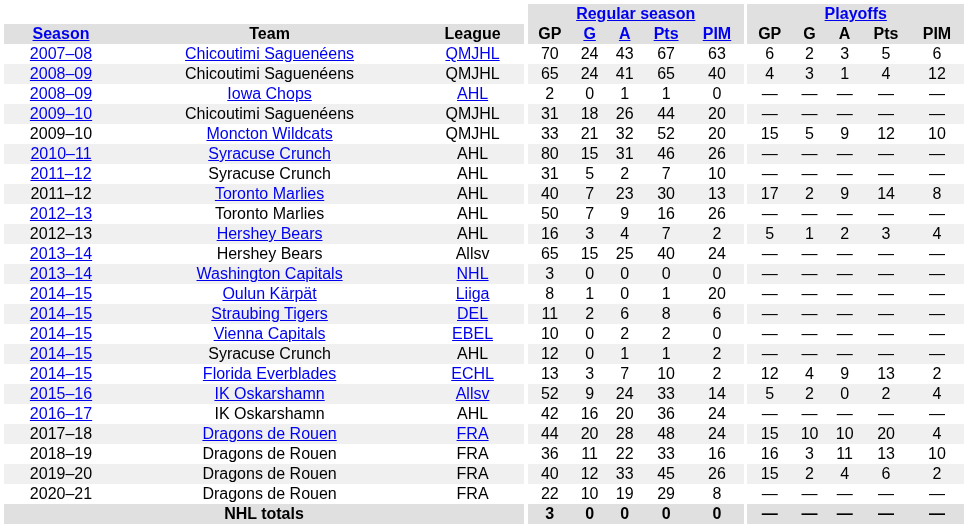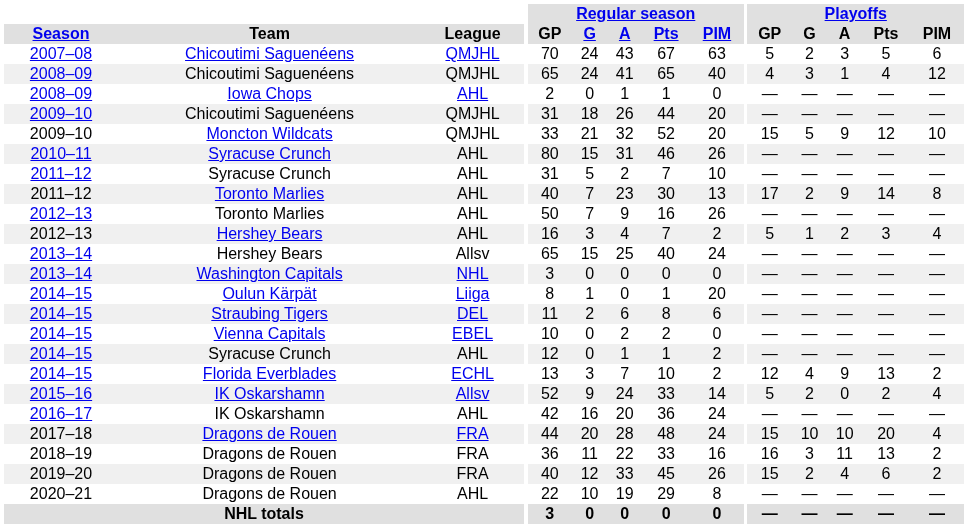2007–08 | Playoffs / GP: 6 -> 5
2018–19 | Playoffs / PIM: 10 -> 2
2020–21 | League: FRA -> AHL
